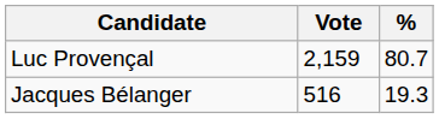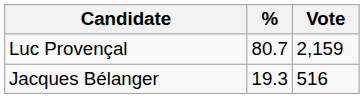columns swapped: Vote <-> %
